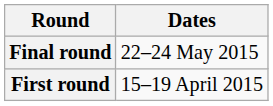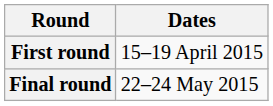rows swapped: First round <-> Final round
